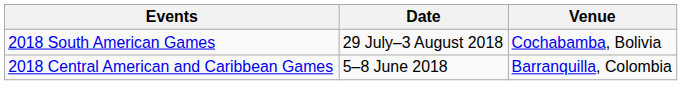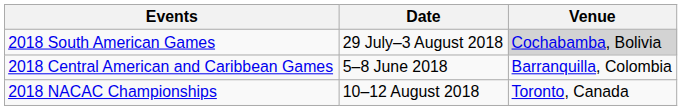2018 South American Games | Venue: no background -> lightgrey background
+ row: 2018 NACAC Championships | 10–12 August 2018 | Toronto, Canada
